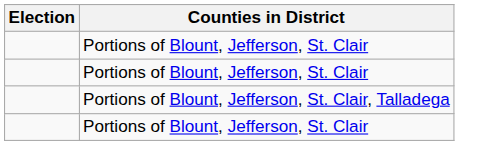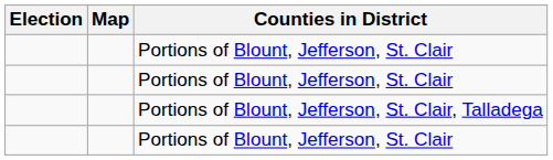+ column: Map
